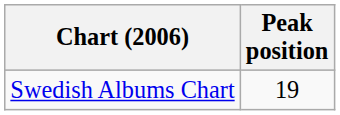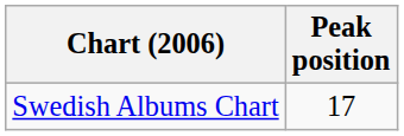Swedish Albums Chart | Peak position: 19 -> 17
